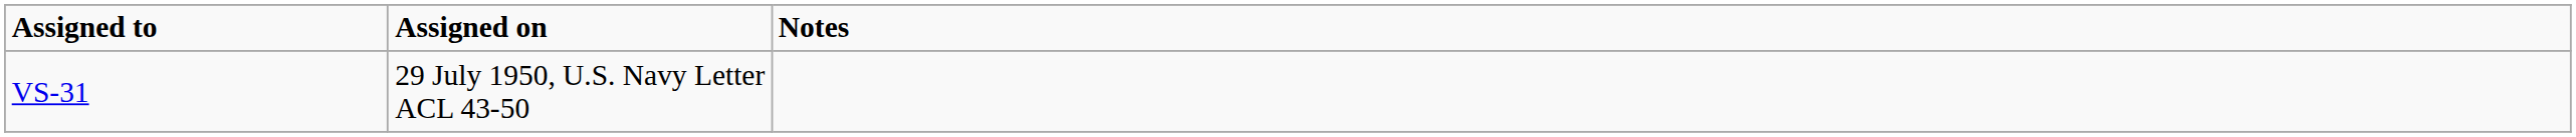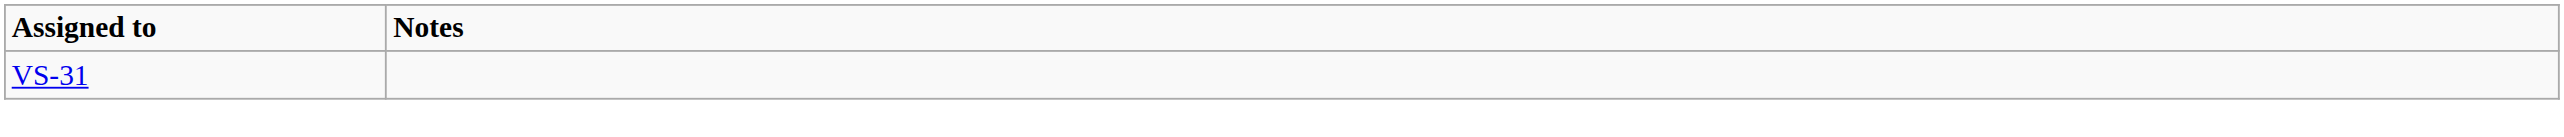- column: Assigned on | 29 July 1950, U.S. Navy Letter ACL 43-50
